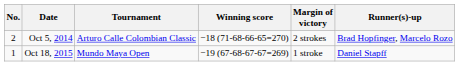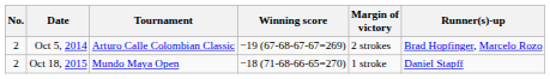Oct 5, 2014 | Winning score: −18 (71-68-66-65=270) -> −19 (67-68-67-67=269)
Oct 18, 2015 | No.: 1 -> 2
Oct 18, 2015 | Winning score: −19 (67-68-67-67=269) -> −18 (71-68-66-65=270)
